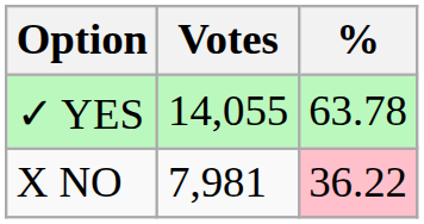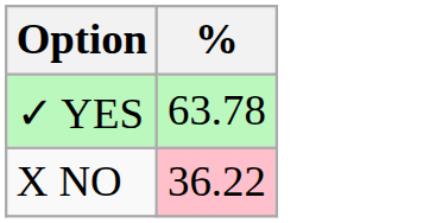- column: Votes | 14,055 | 7,981
